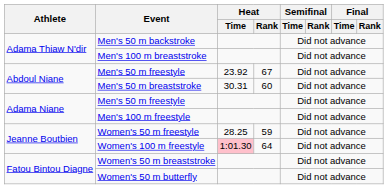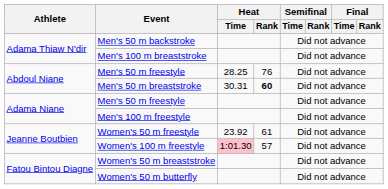Abdoul Niane / Men's 50 m freestyle | Heat / Time: 23.92 -> 28.25
Abdoul Niane / Men's 50 m freestyle | Heat / Rank: 67 -> 76
Men's 50 m breaststroke | Heat / Rank: normal -> bold
Women's 50 m freestyle | Heat / Time: 28.25 -> 23.92
Women's 50 m freestyle | Heat / Rank: 59 -> 61
Women's 100 m freestyle | Heat / Rank: 64 -> 57
